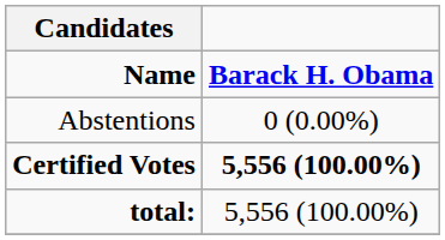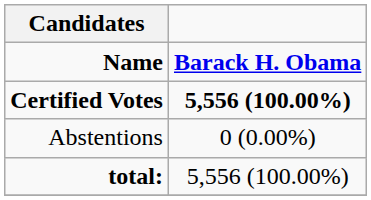rows swapped: Certified Votes <-> Abstentions
